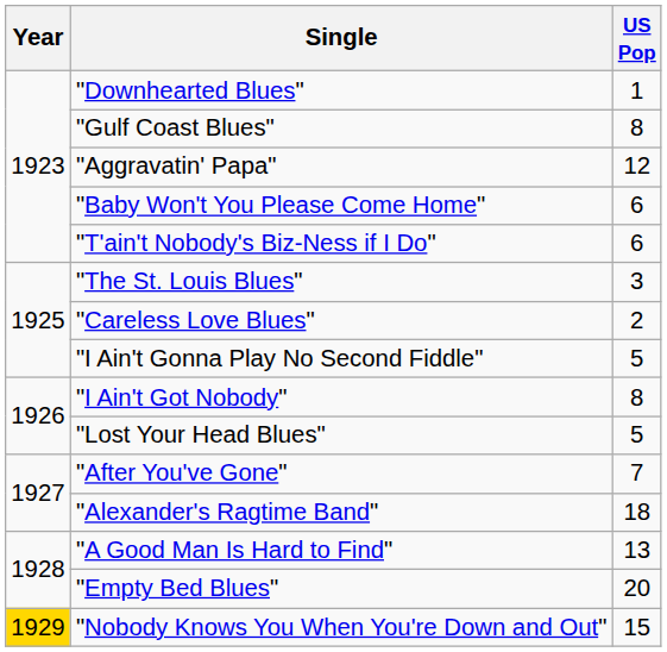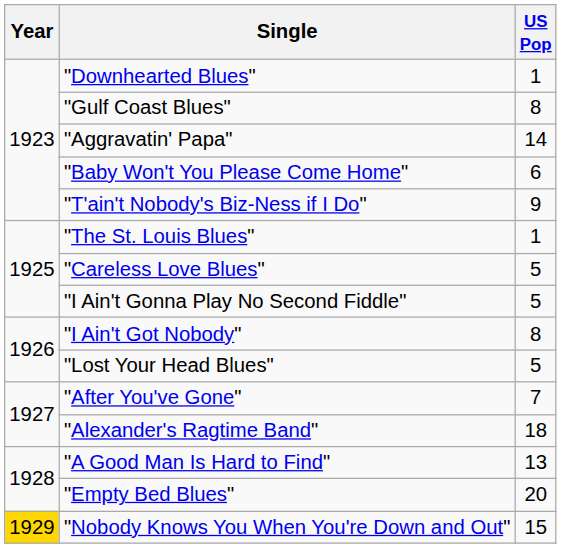"Aggravatin' Papa" | US Pop: 12 -> 14
"T'ain't Nobody's Biz-Ness if I Do" | US Pop: 6 -> 9
"The St. Louis Blues" | US Pop: 3 -> 1
"Careless Love Blues" | US Pop: 2 -> 5
